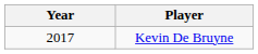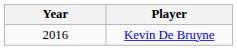Kevin De Bruyne | Year: 2017 -> 2016
